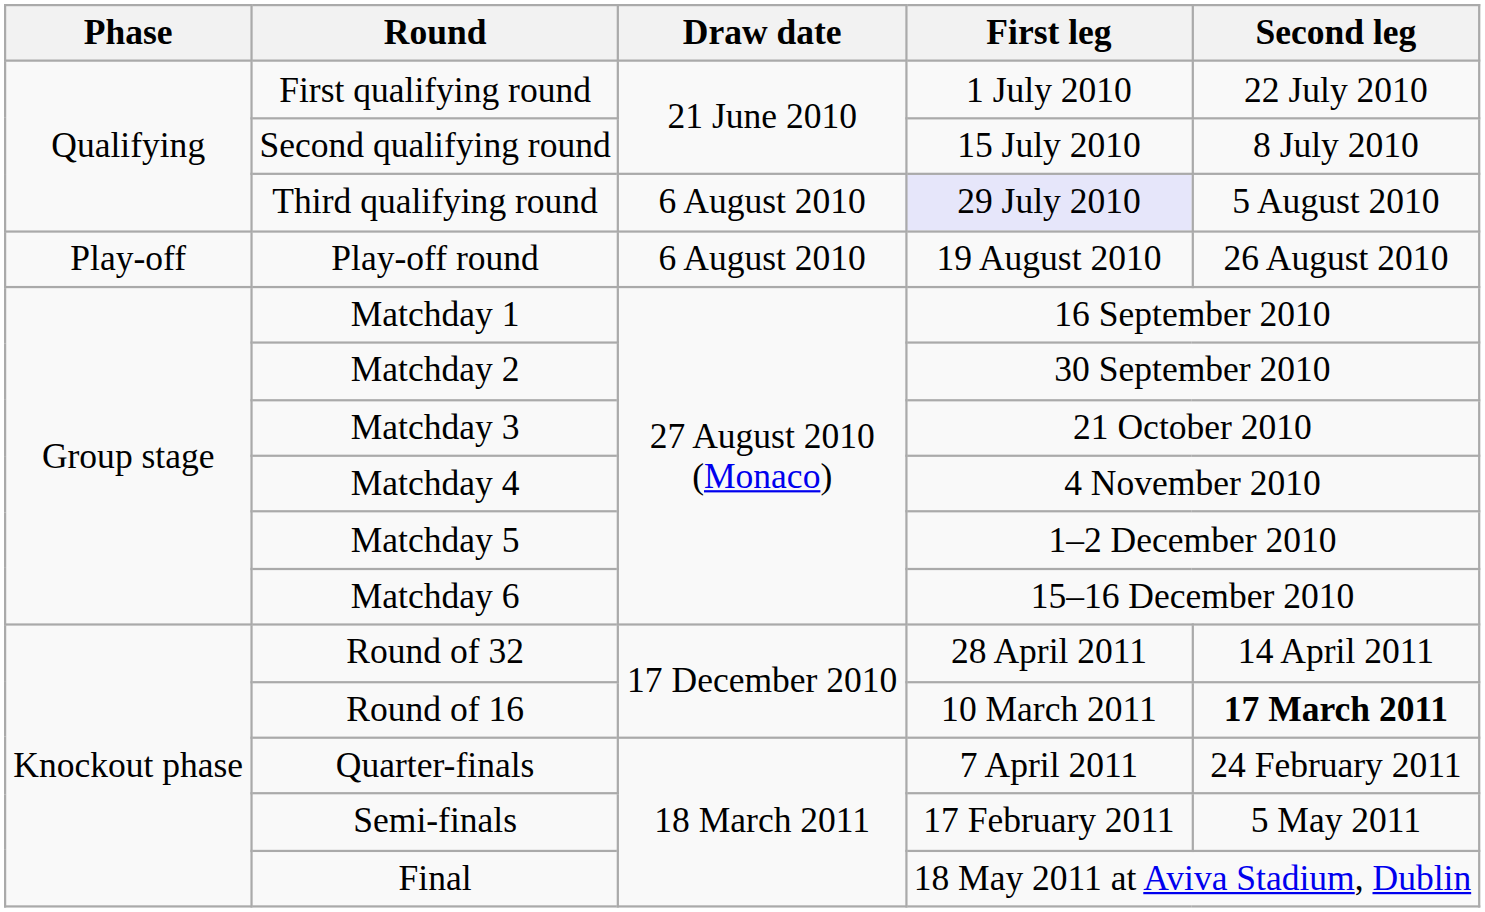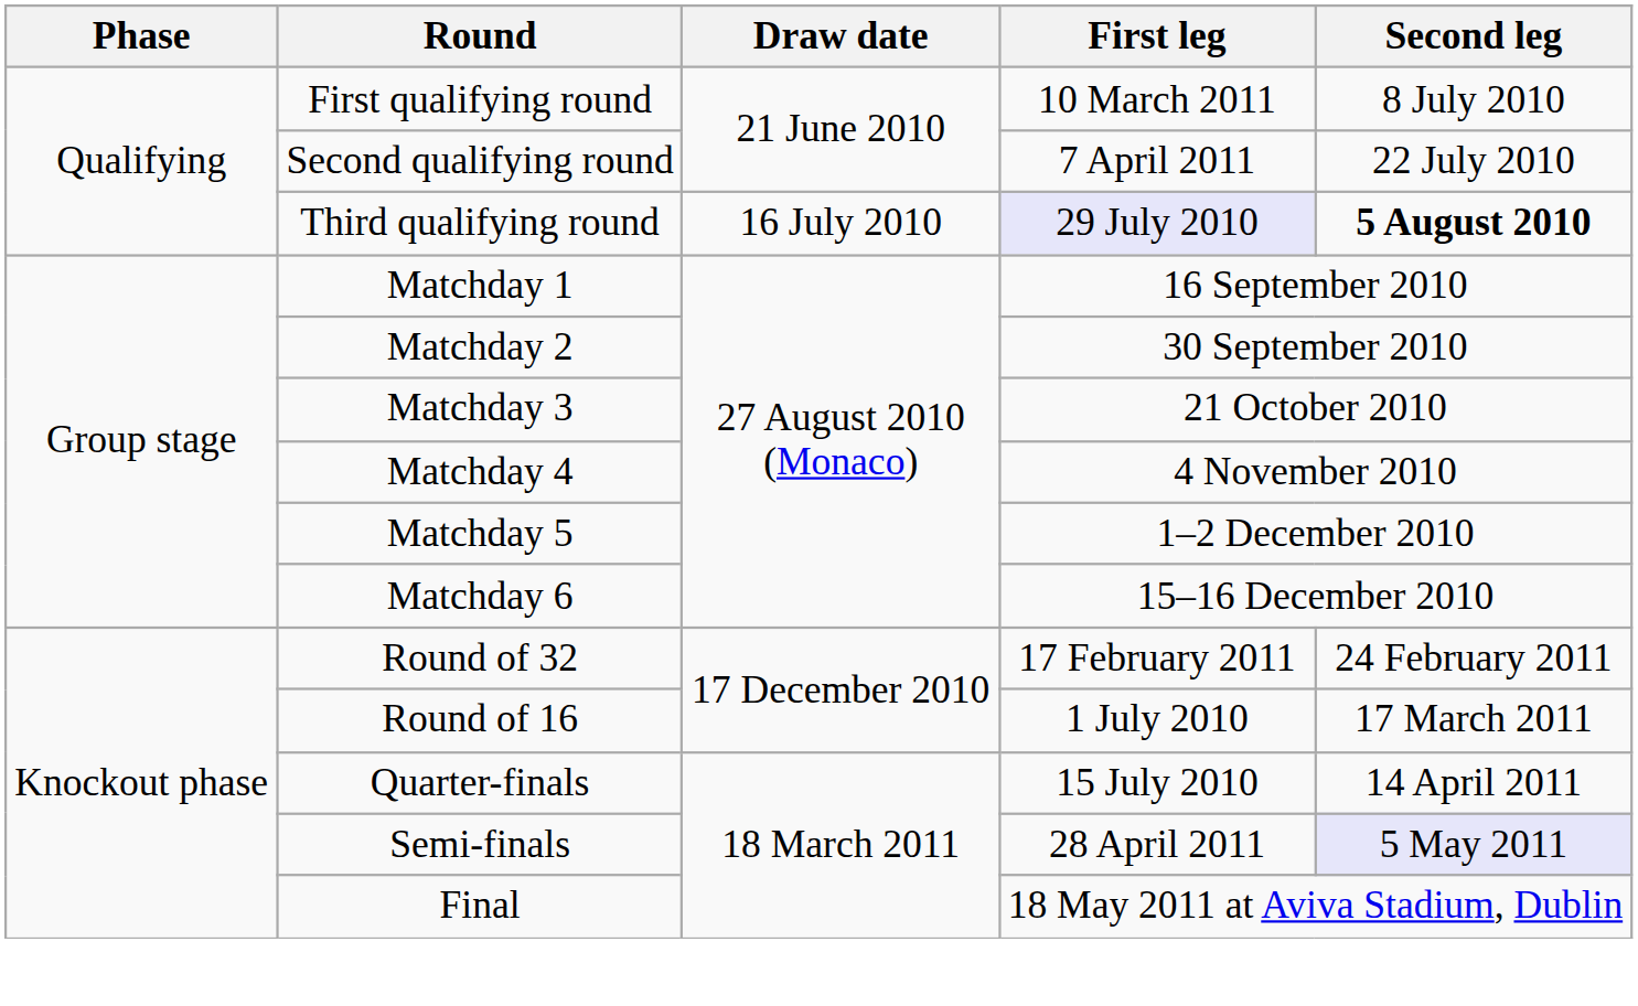First qualifying round | First leg: 1 July 2010 -> 10 March 2011
First qualifying round | Second leg: 22 July 2010 -> 8 July 2010
Second qualifying round | First leg: 15 July 2010 -> 7 April 2011
Second qualifying round | Second leg: 8 July 2010 -> 22 July 2010
Third qualifying round | Draw date: 6 August 2010 -> 16 July 2010
Third qualifying round | Second leg: normal -> bold
- row: Play-off | Play-off round | 6 August 2010 | 19 August 2010 | 26 August 2010
Round of 32 | First leg: 28 April 2011 -> 17 February 2011
Round of 32 | Second leg: 14 April 2011 -> 24 February 2011
Round of 16 | First leg: 10 March 2011 -> 1 July 2010
Round of 16 | Second leg: bold -> normal
Quarter-finals | First leg: 7 April 2011 -> 15 July 2010
Quarter-finals | Second leg: 24 February 2011 -> 14 April 2011
Semi-finals | First leg: 17 February 2011 -> 28 April 2011
Semi-finals | Second leg: no background -> lavender background
